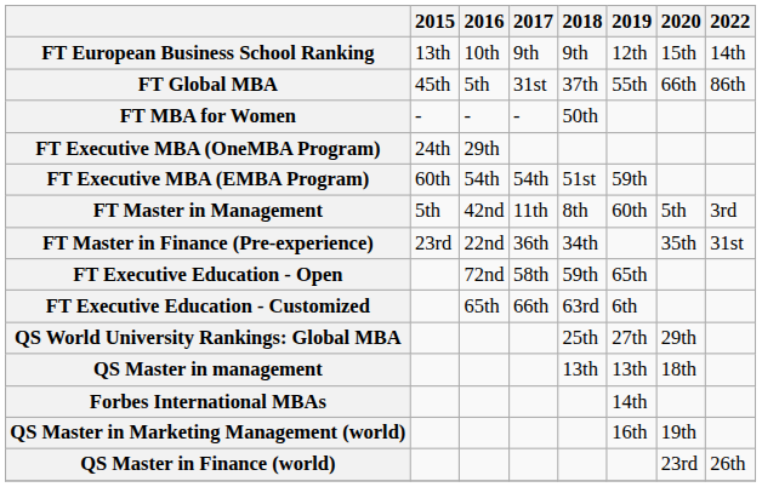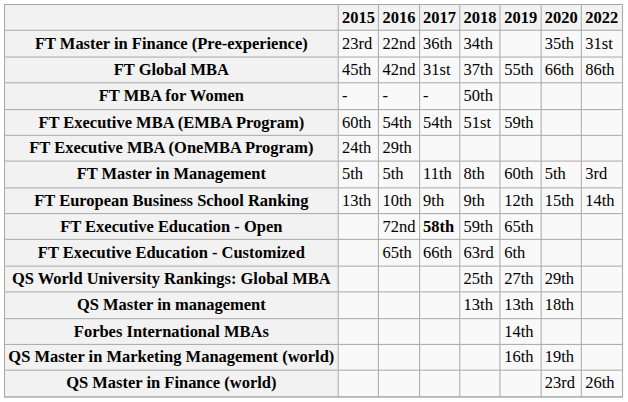rows swapped: FT European Business School Ranking <-> FT Master in Finance (Pre-experience)
FT Global MBA | 2016: 5th -> 42nd
rows swapped: FT Executive MBA (EMBA Program) <-> FT Executive MBA (OneMBA Program)
FT Master in Management | 2016: 42nd -> 5th
FT Executive Education - Open | 2017: normal -> bold
